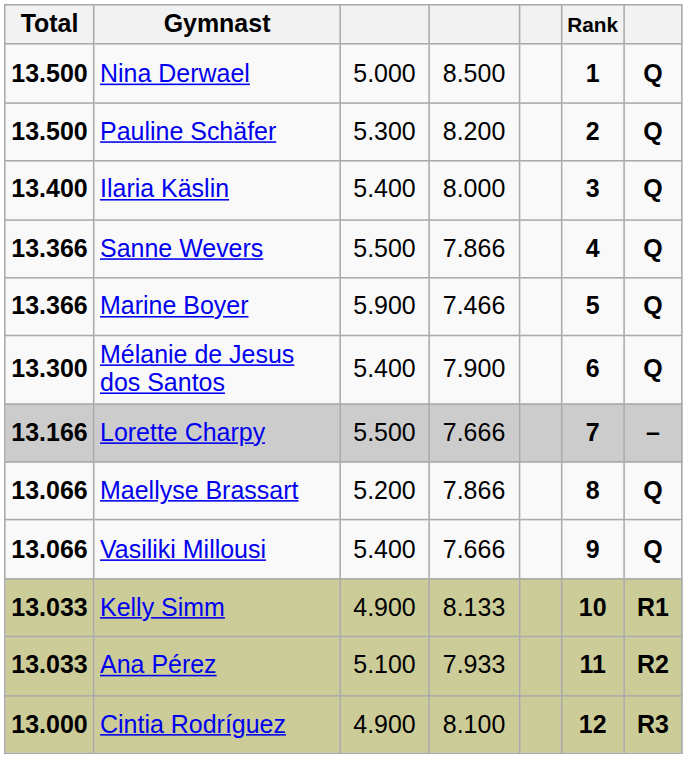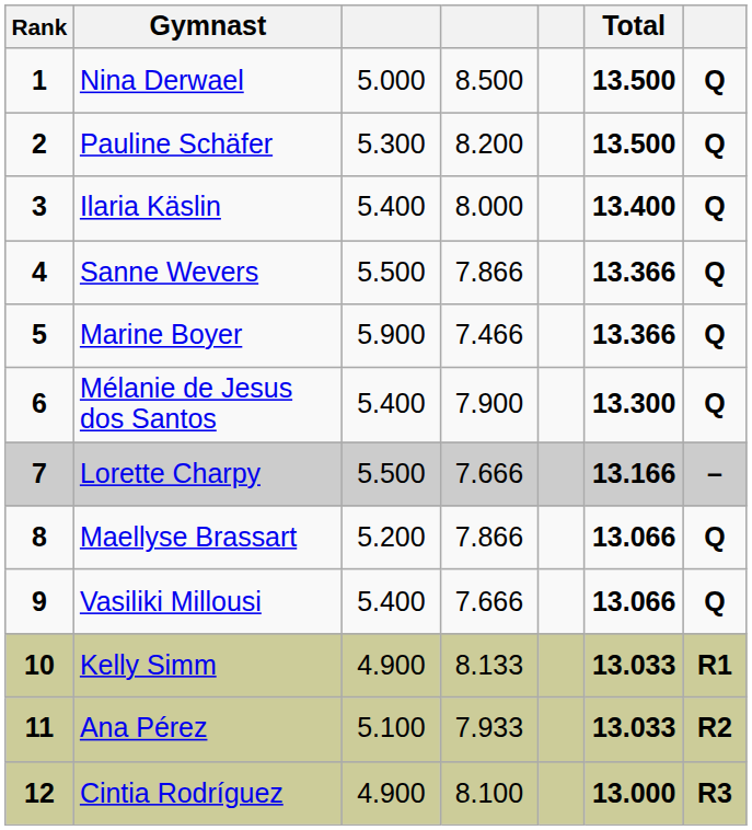columns swapped: Rank <-> Total
